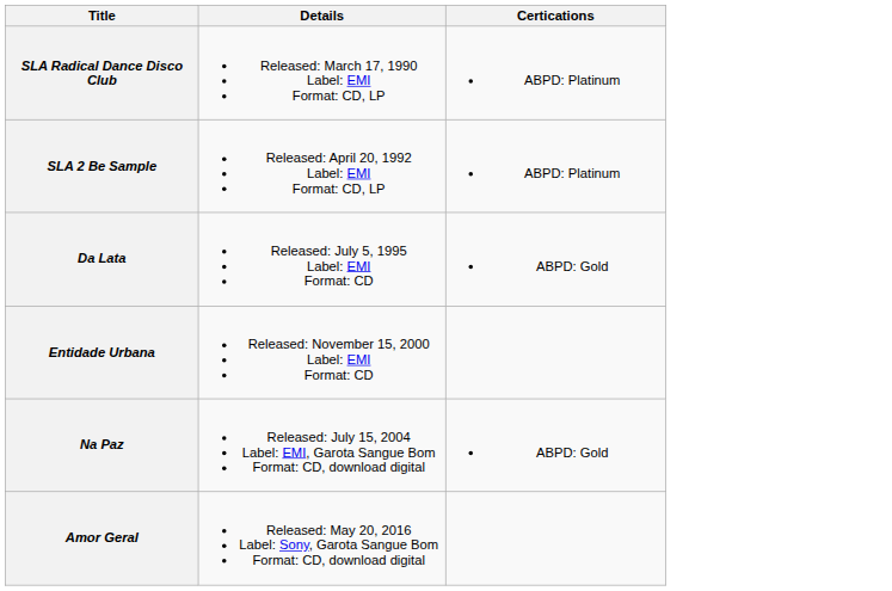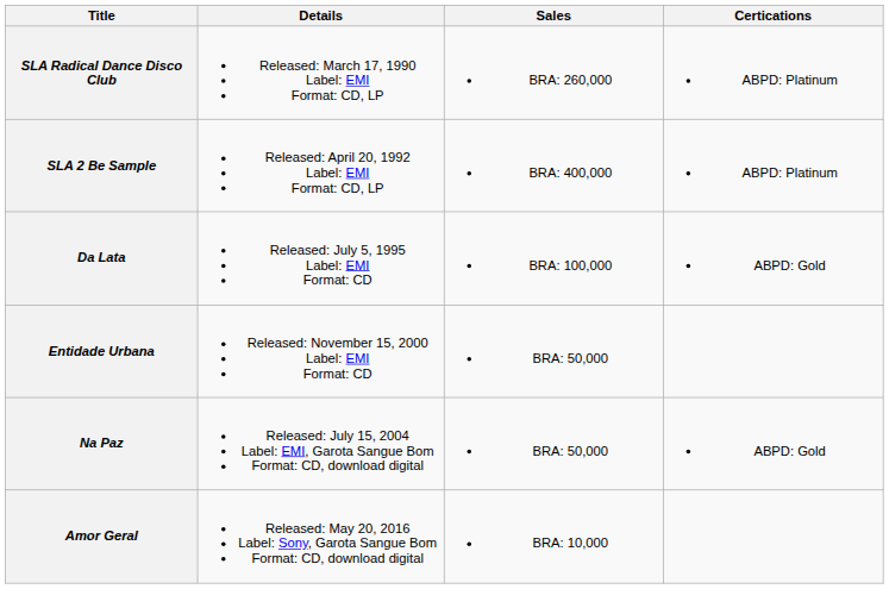+ column: Sales | BRA: 260,000 | BRA: 400,000 | BRA: 100,000 | BRA: 50,000 | BRA: 50,000 | BRA: 10,000
